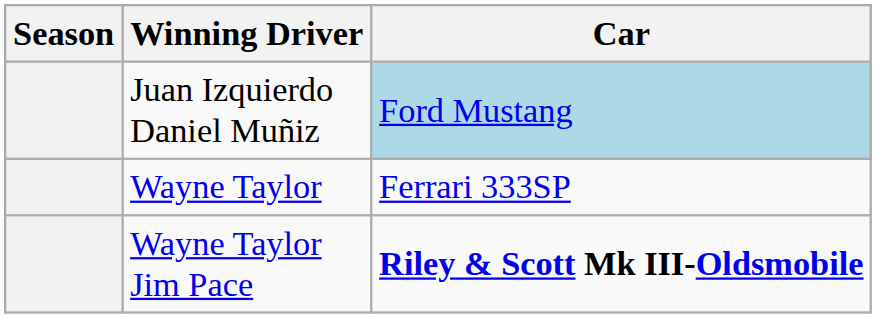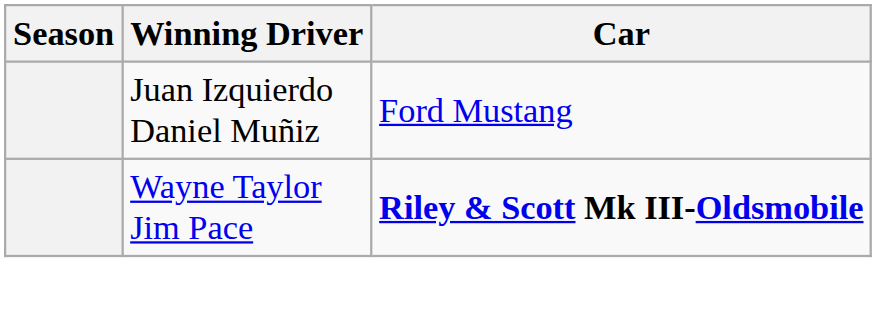Juan Izquierdo Daniel Muñiz | Car: lightblue background -> no background
- row: Wayne Taylor | Ferrari 333SP
